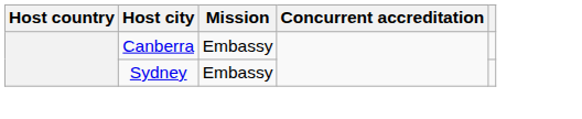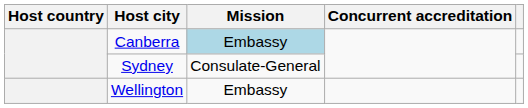Canberra | Mission: no background -> lightblue background
Sydney | Mission: Embassy -> Consulate-General
+ row: Wellington | Embassy
